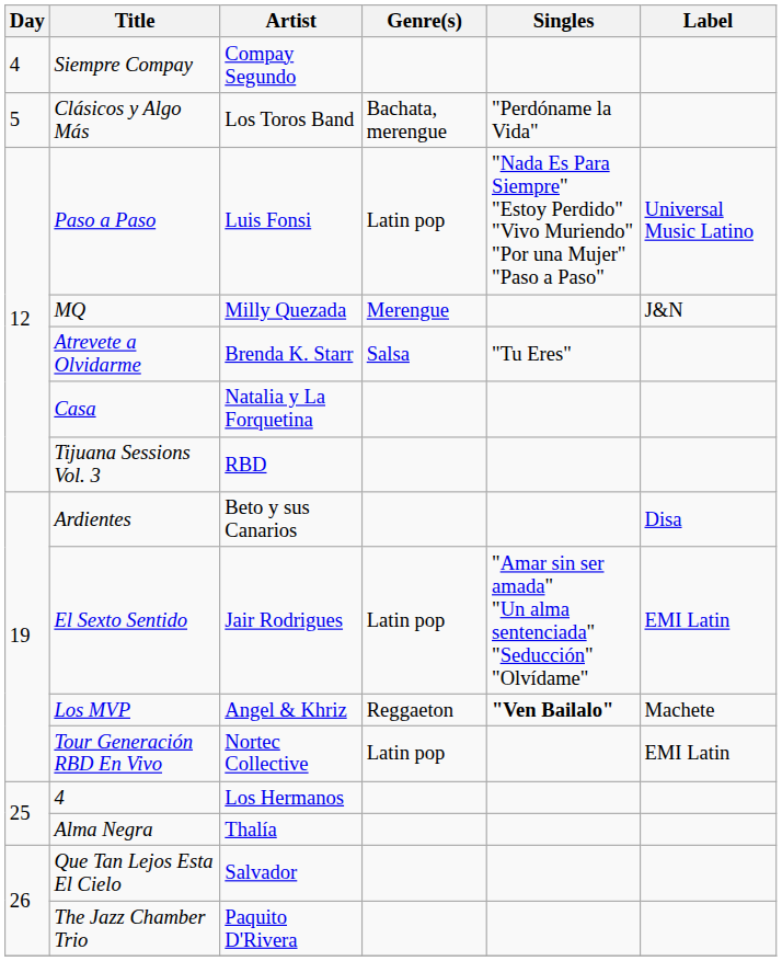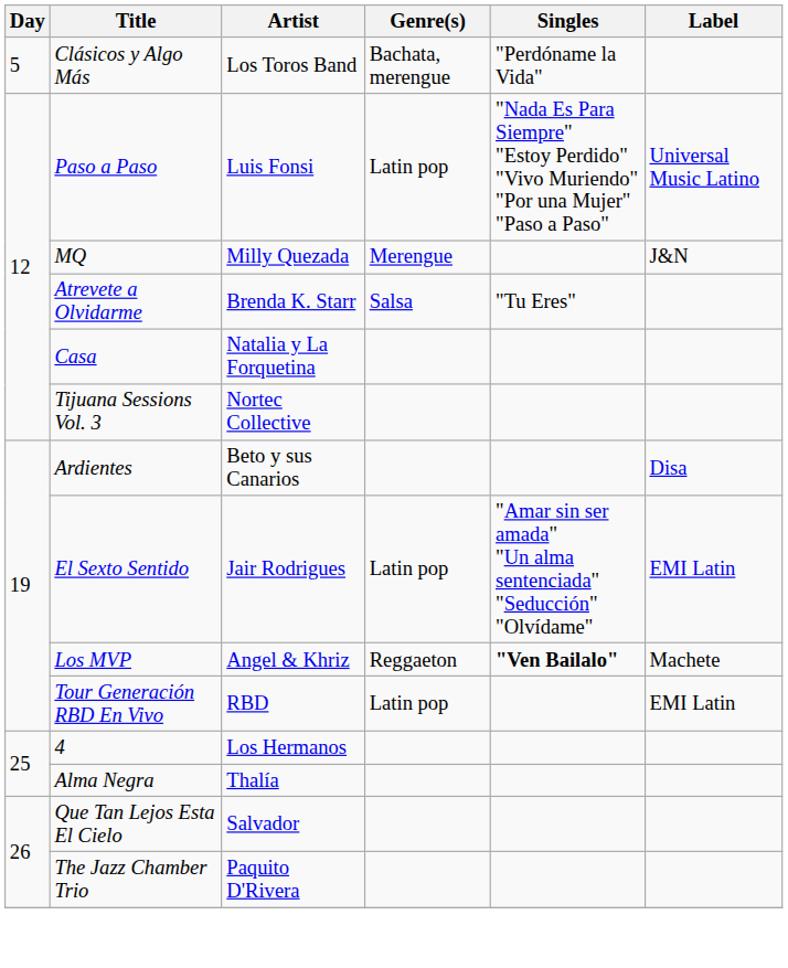- row: 4 | Siempre Compay | Compay Segundo
Tijuana Sessions Vol. 3 | Artist: RBD -> Nortec Collective
Tour Generación RBD En Vivo | Artist: Nortec Collective -> RBD
